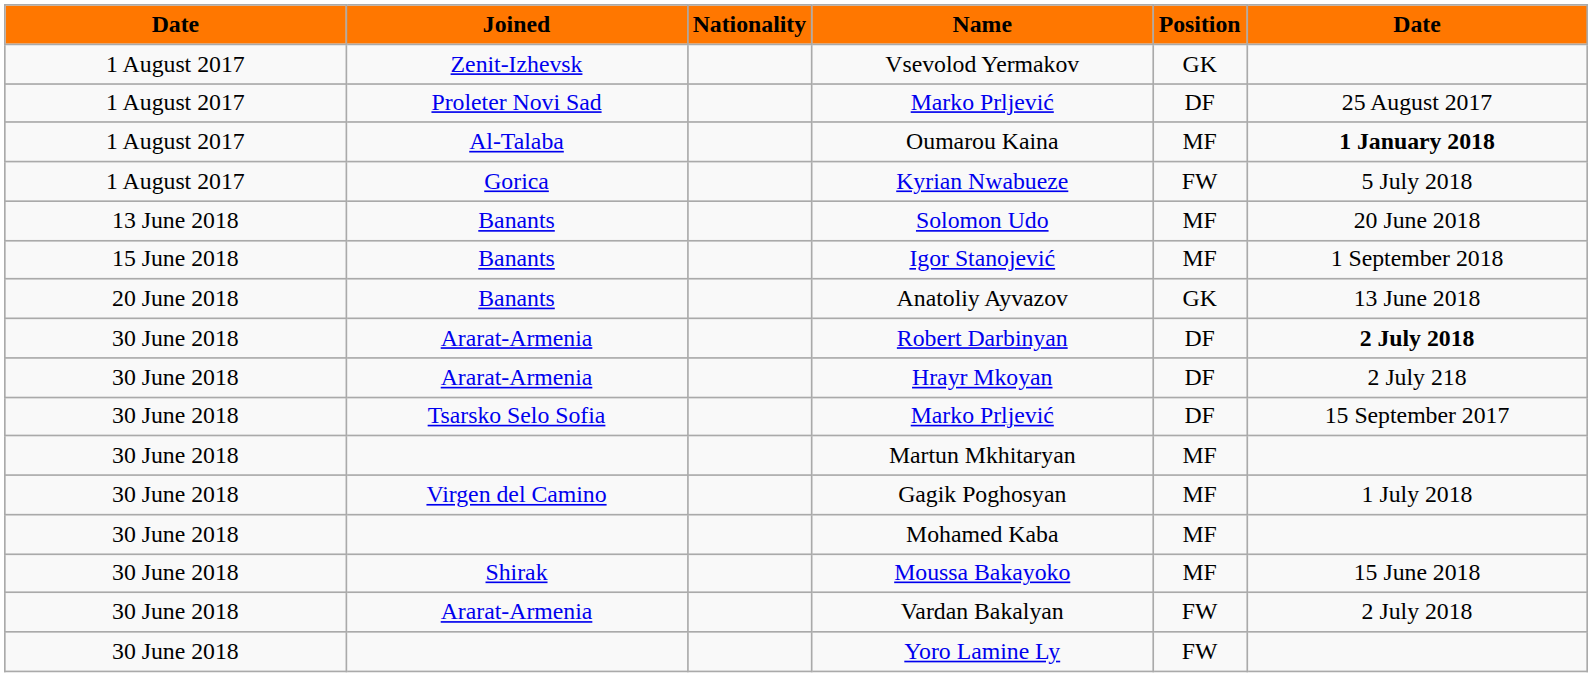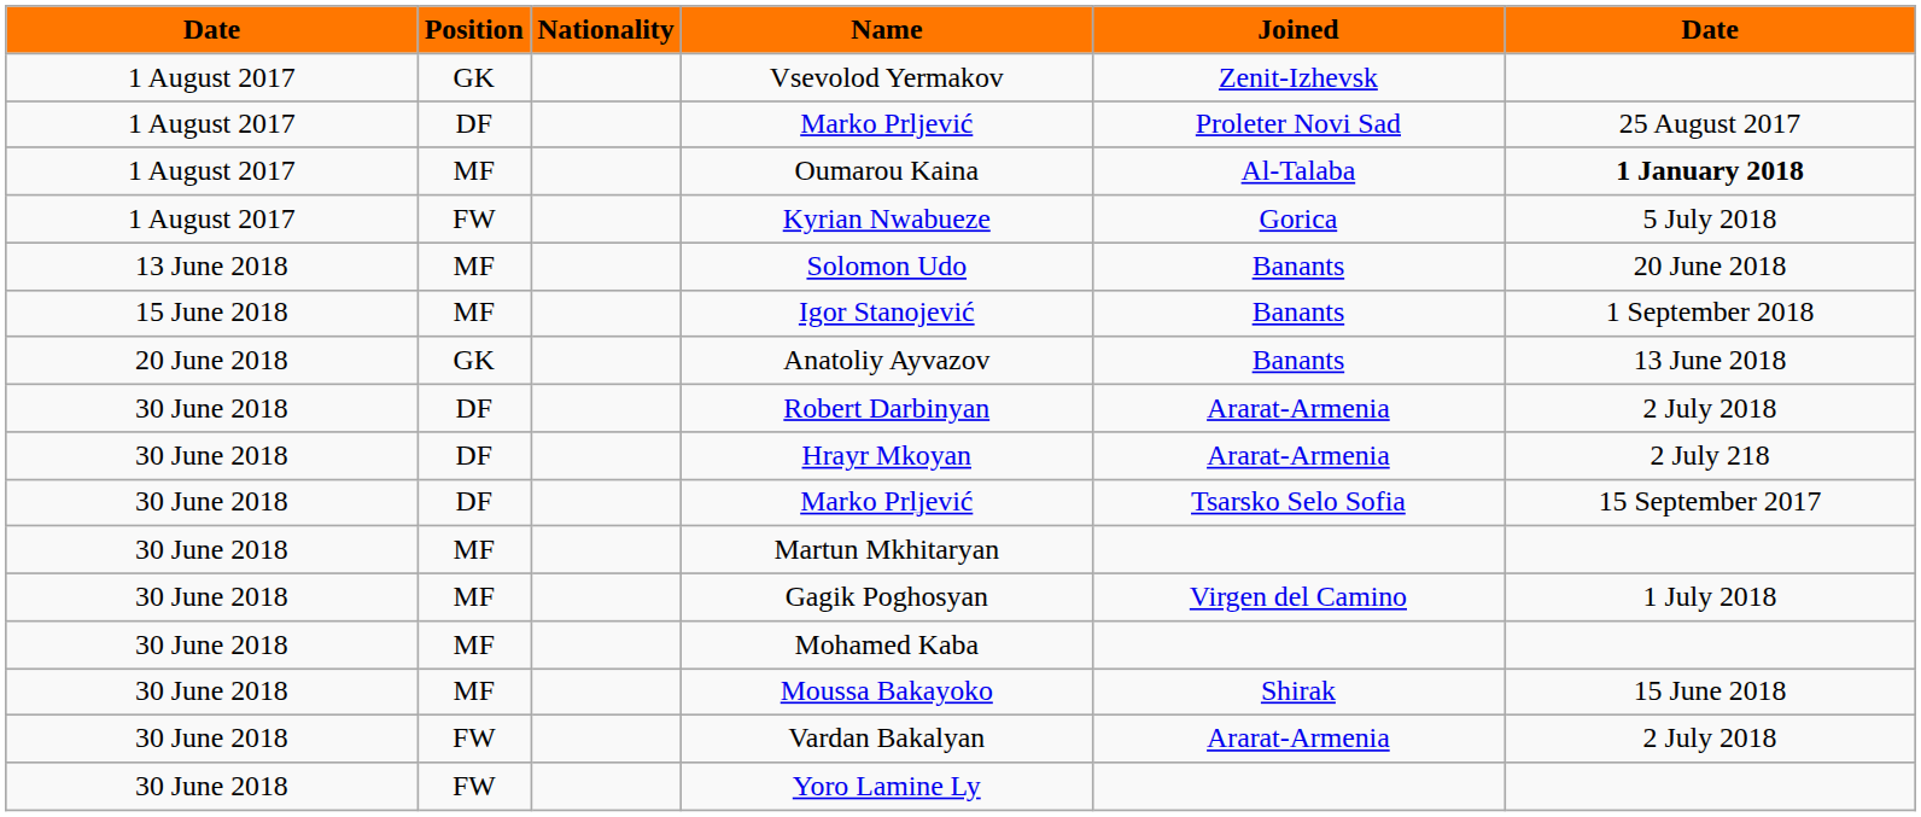columns swapped: Position <-> Joined
Robert Darbinyan | column 6: bold -> normal
